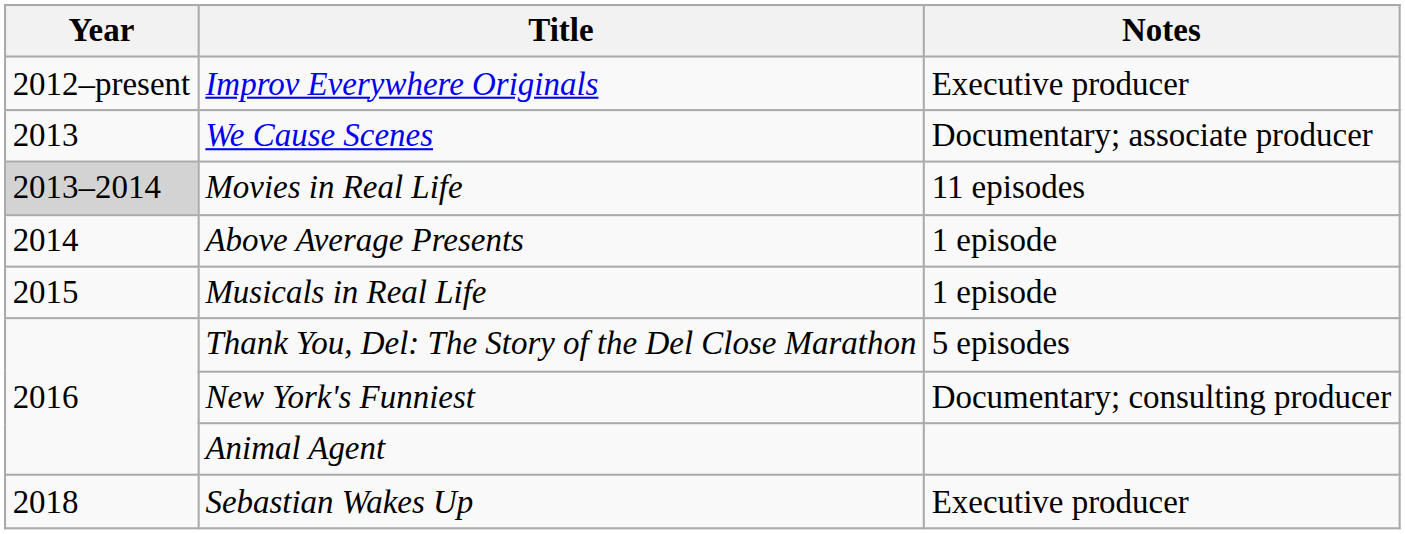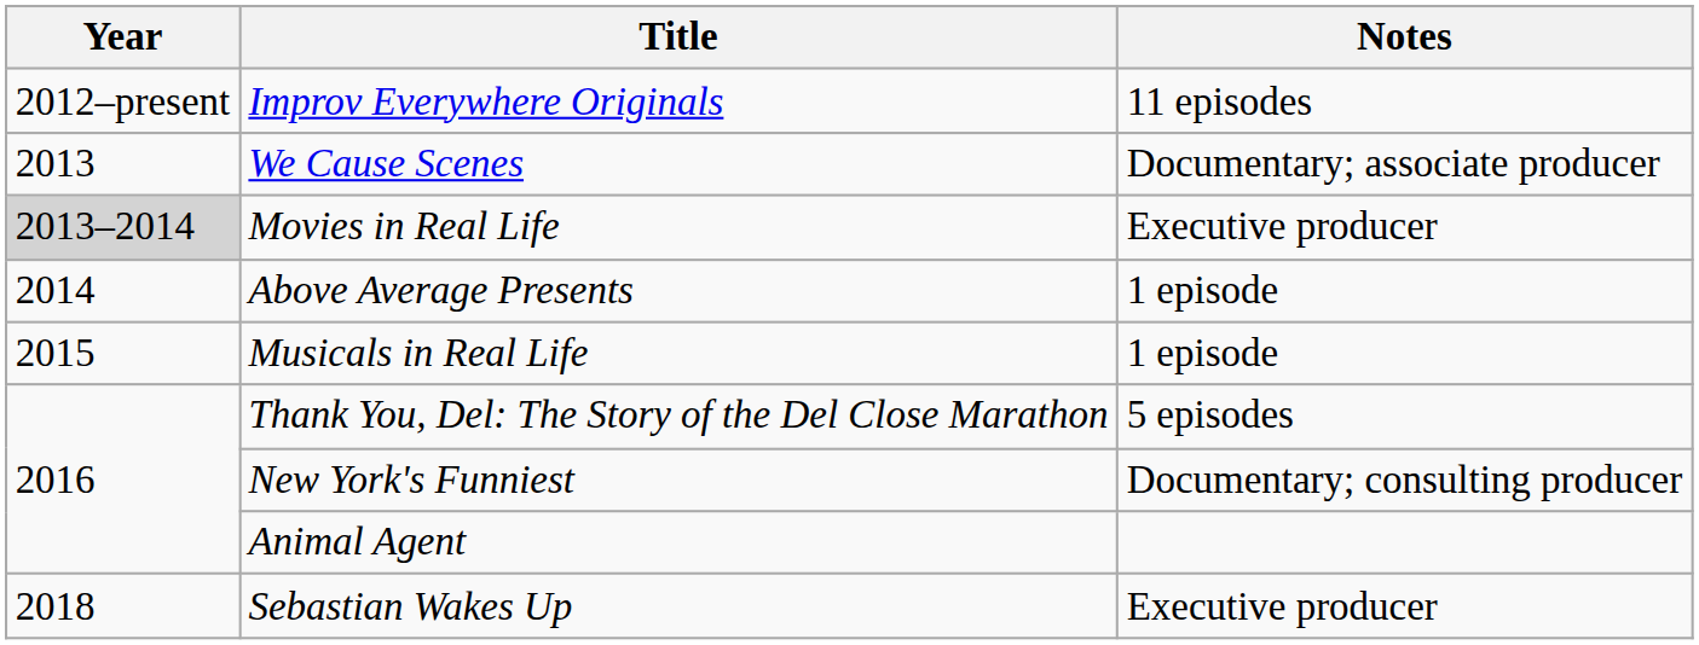Improv Everywhere Originals | Notes: Executive producer -> 11 episodes
Movies in Real Life | Notes: 11 episodes -> Executive producer
